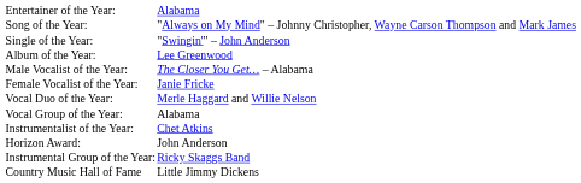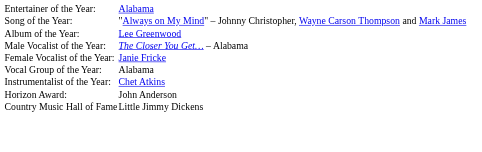- row: Single of the Year: | "Swingin'" – John Anderson
- row: Vocal Duo of the Year: | Merle Haggard and Willie Nelson
- row: Instrumental Group of the Year: | Ricky Skaggs Band
